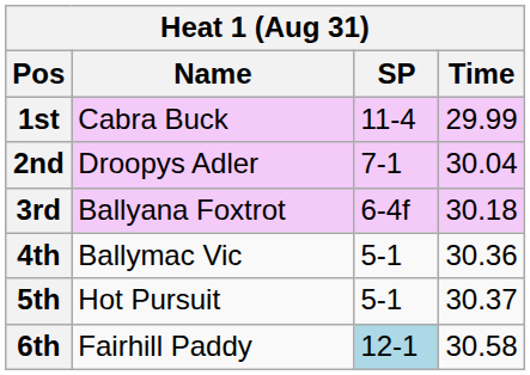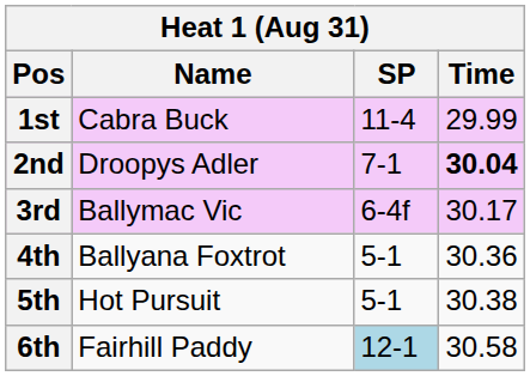2nd | Time: normal -> bold
3rd | Name: Ballyana Foxtrot -> Ballymac Vic
3rd | Time: 30.18 -> 30.17
4th | Name: Ballymac Vic -> Ballyana Foxtrot
5th | Time: 30.37 -> 30.38
